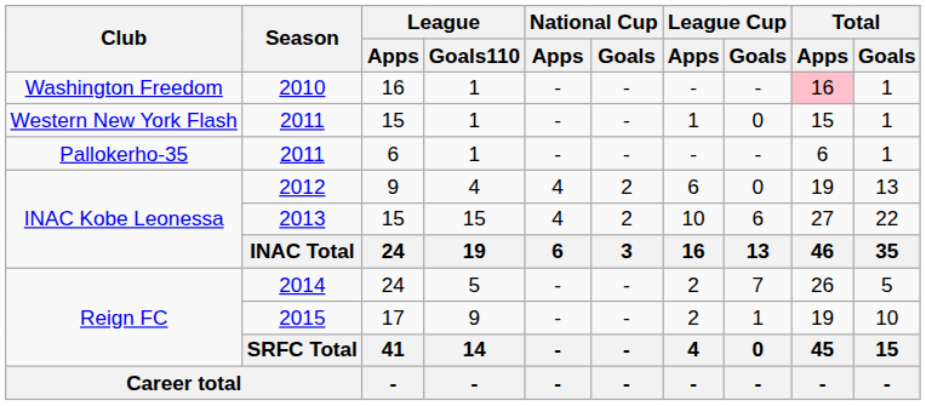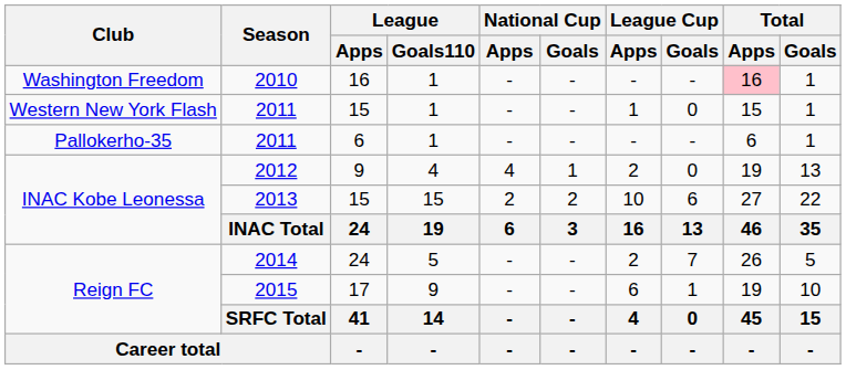2012 | National Cup / Goals: 2 -> 1
2012 | League Cup / Apps: 6 -> 2
2013 | National Cup / Apps: 4 -> 2
2015 | League Cup / Apps: 2 -> 6
